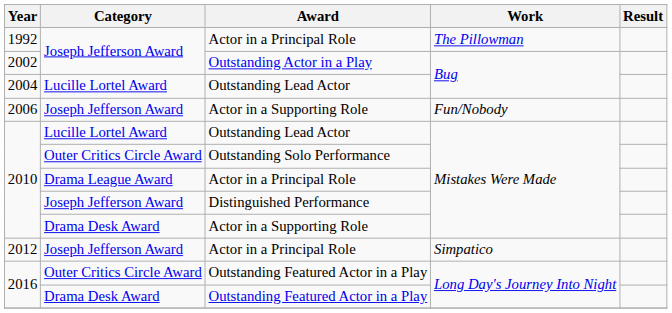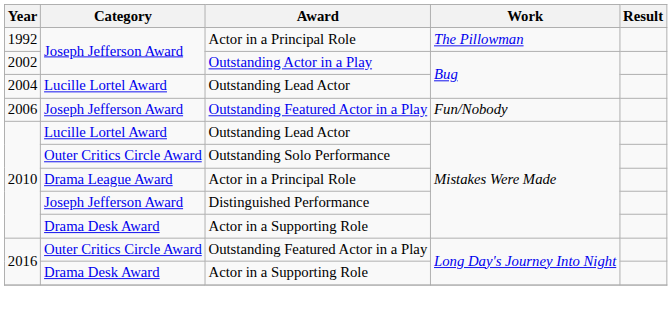2006 | Award: Actor in a Supporting Role -> Outstanding Featured Actor in a Play
- row: 2012 | Joseph Jefferson Award | Actor in a Principal Role | Simpatico
2016 / Drama Desk Award | Award: Outstanding Featured Actor in a Play -> Actor in a Supporting Role
